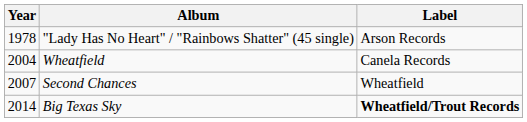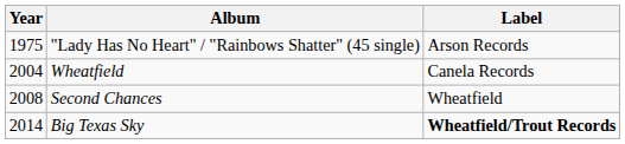"Lady Has No Heart" / "Rainbows Shatter" (45 single) | Year: 1978 -> 1975
Second Chances | Year: 2007 -> 2008
